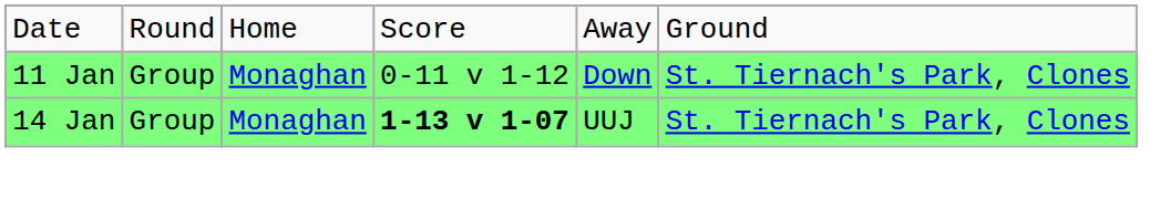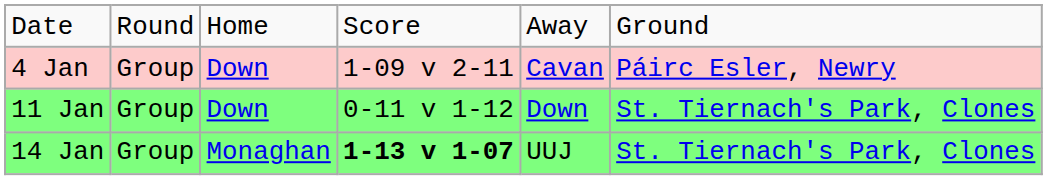+ row: 4 Jan | Group | Down | 1-09 v 2-11 | Cavan | Páirc Esler, Newry
11 Jan | column 3: Monaghan -> Down
